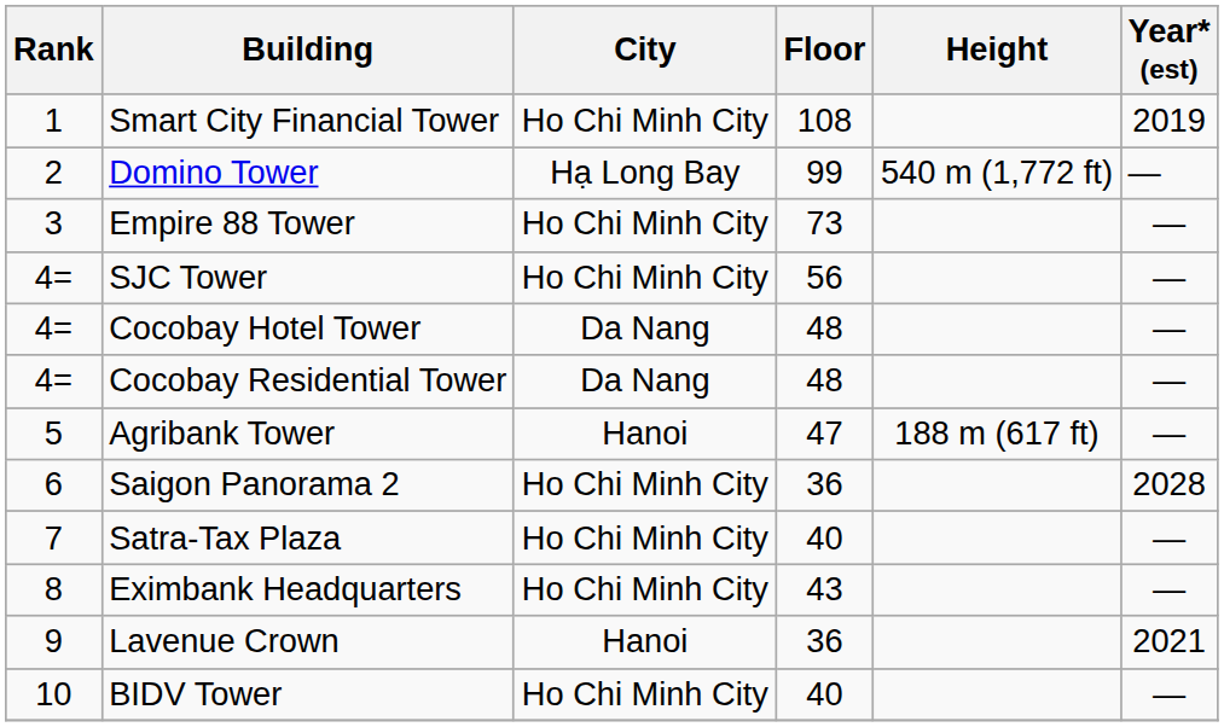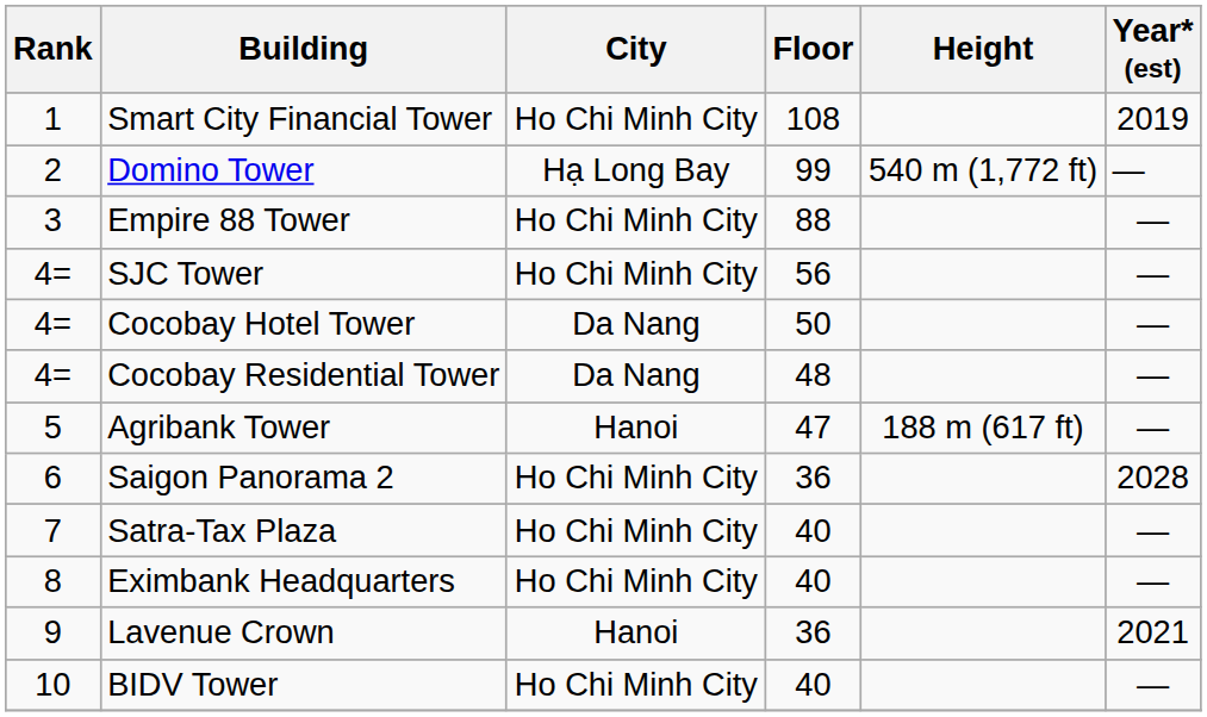Empire 88 Tower | Floor: 73 -> 88
Cocobay Hotel Tower | Floor: 48 -> 50
Eximbank Headquarters | Floor: 43 -> 40
